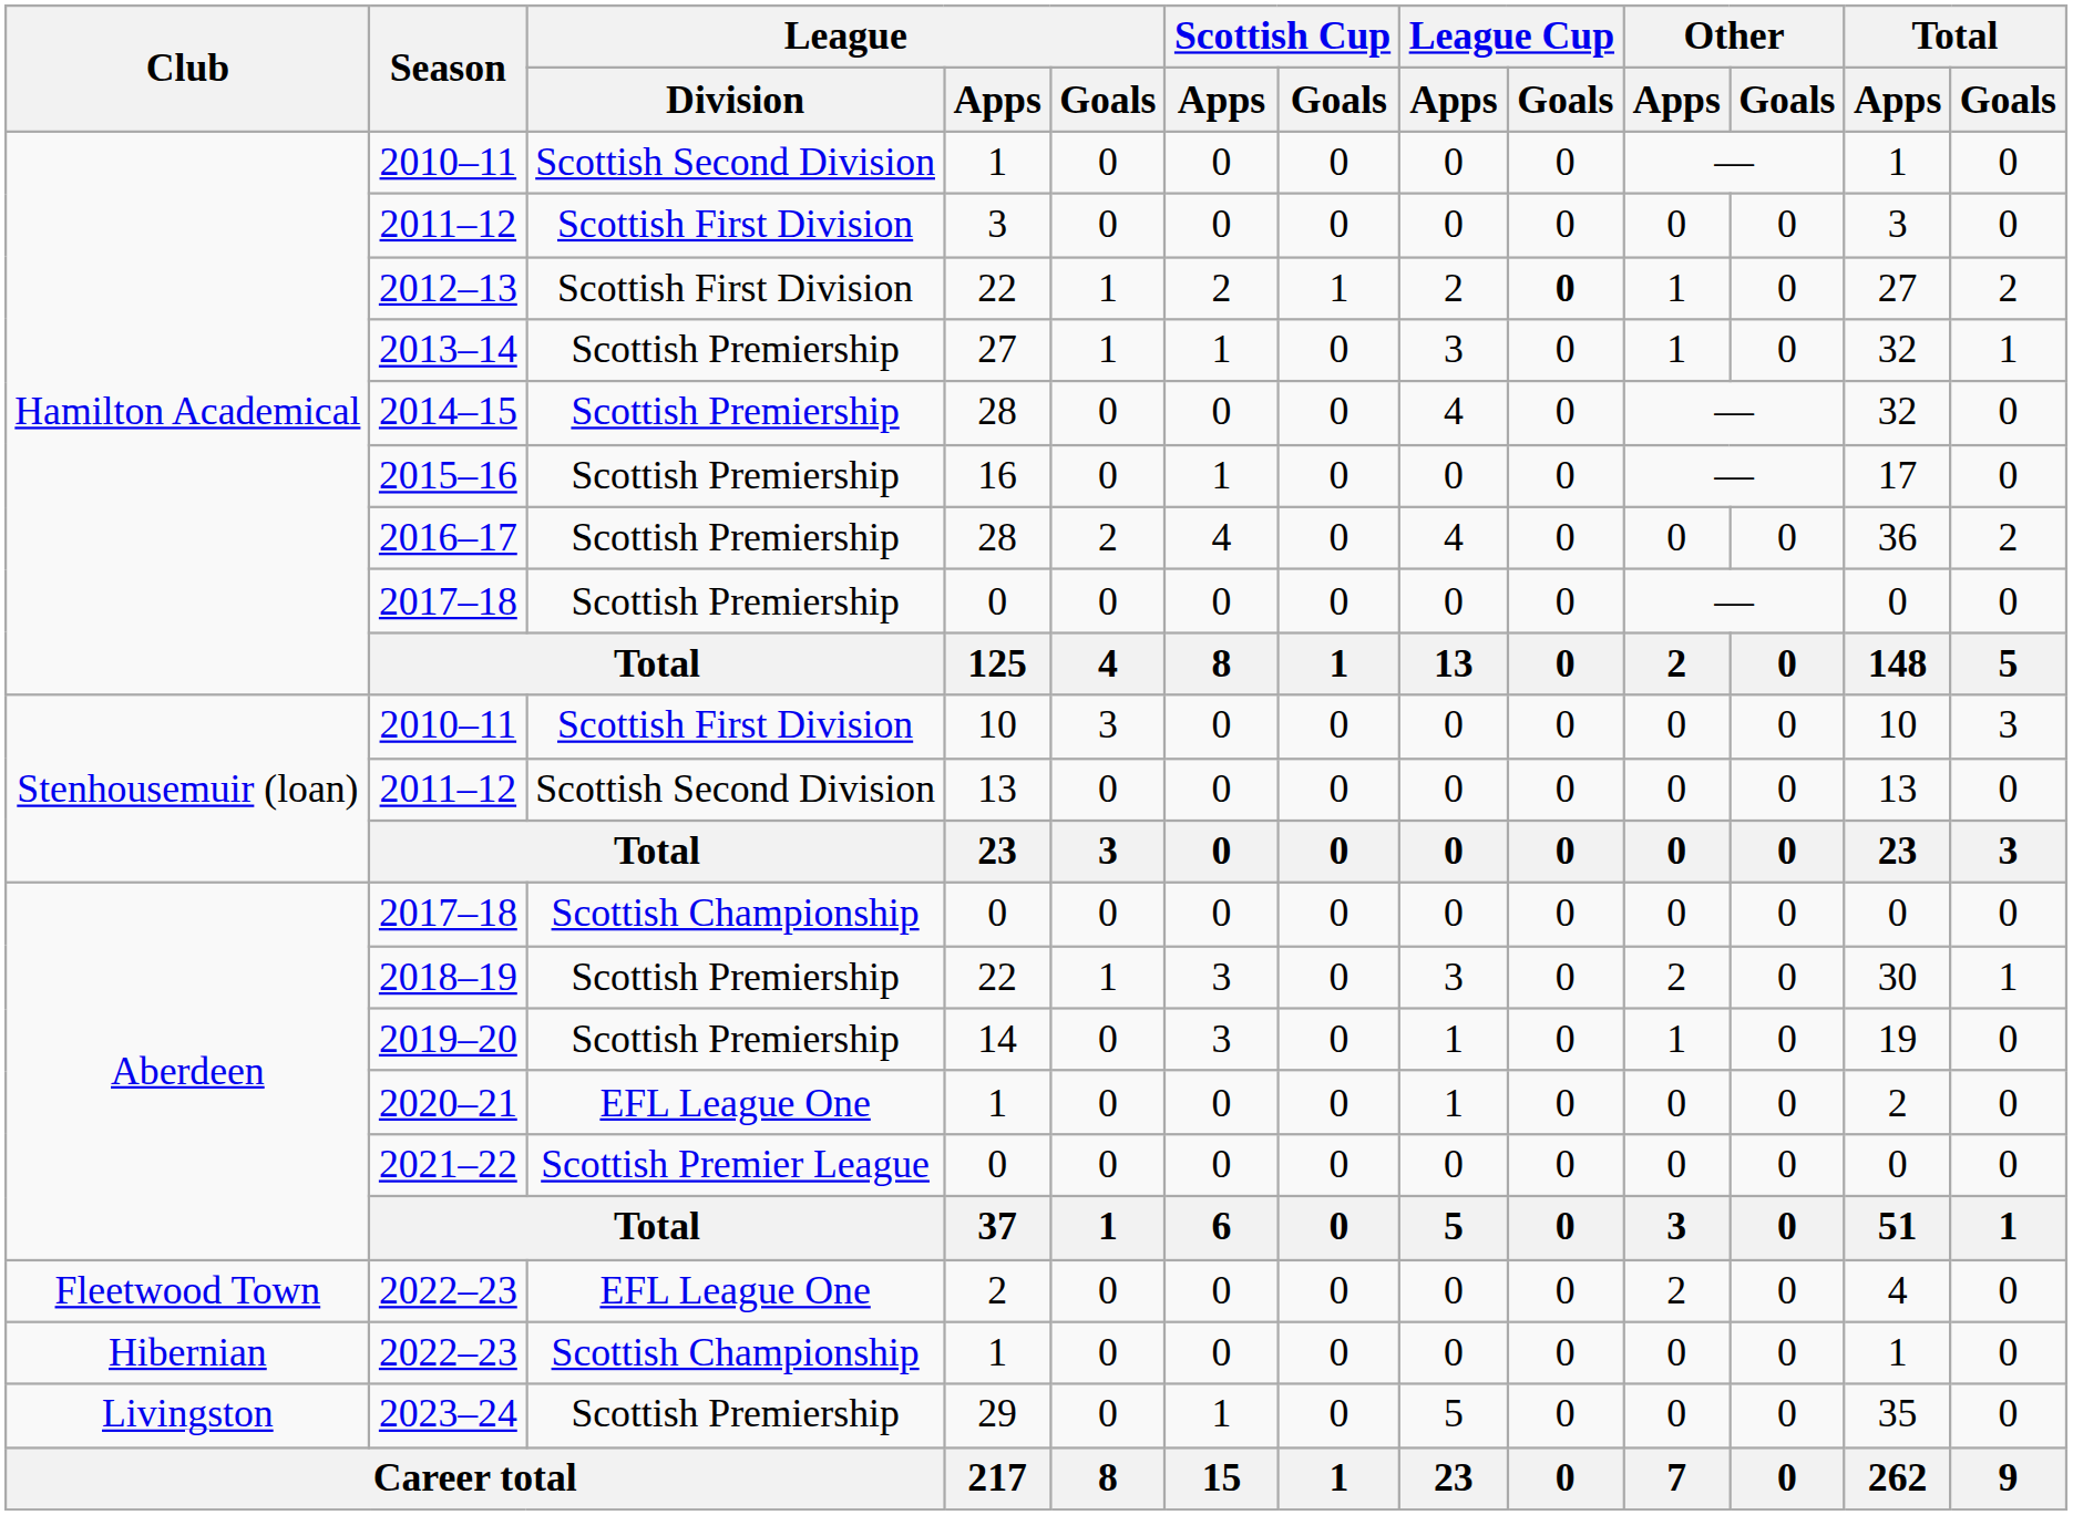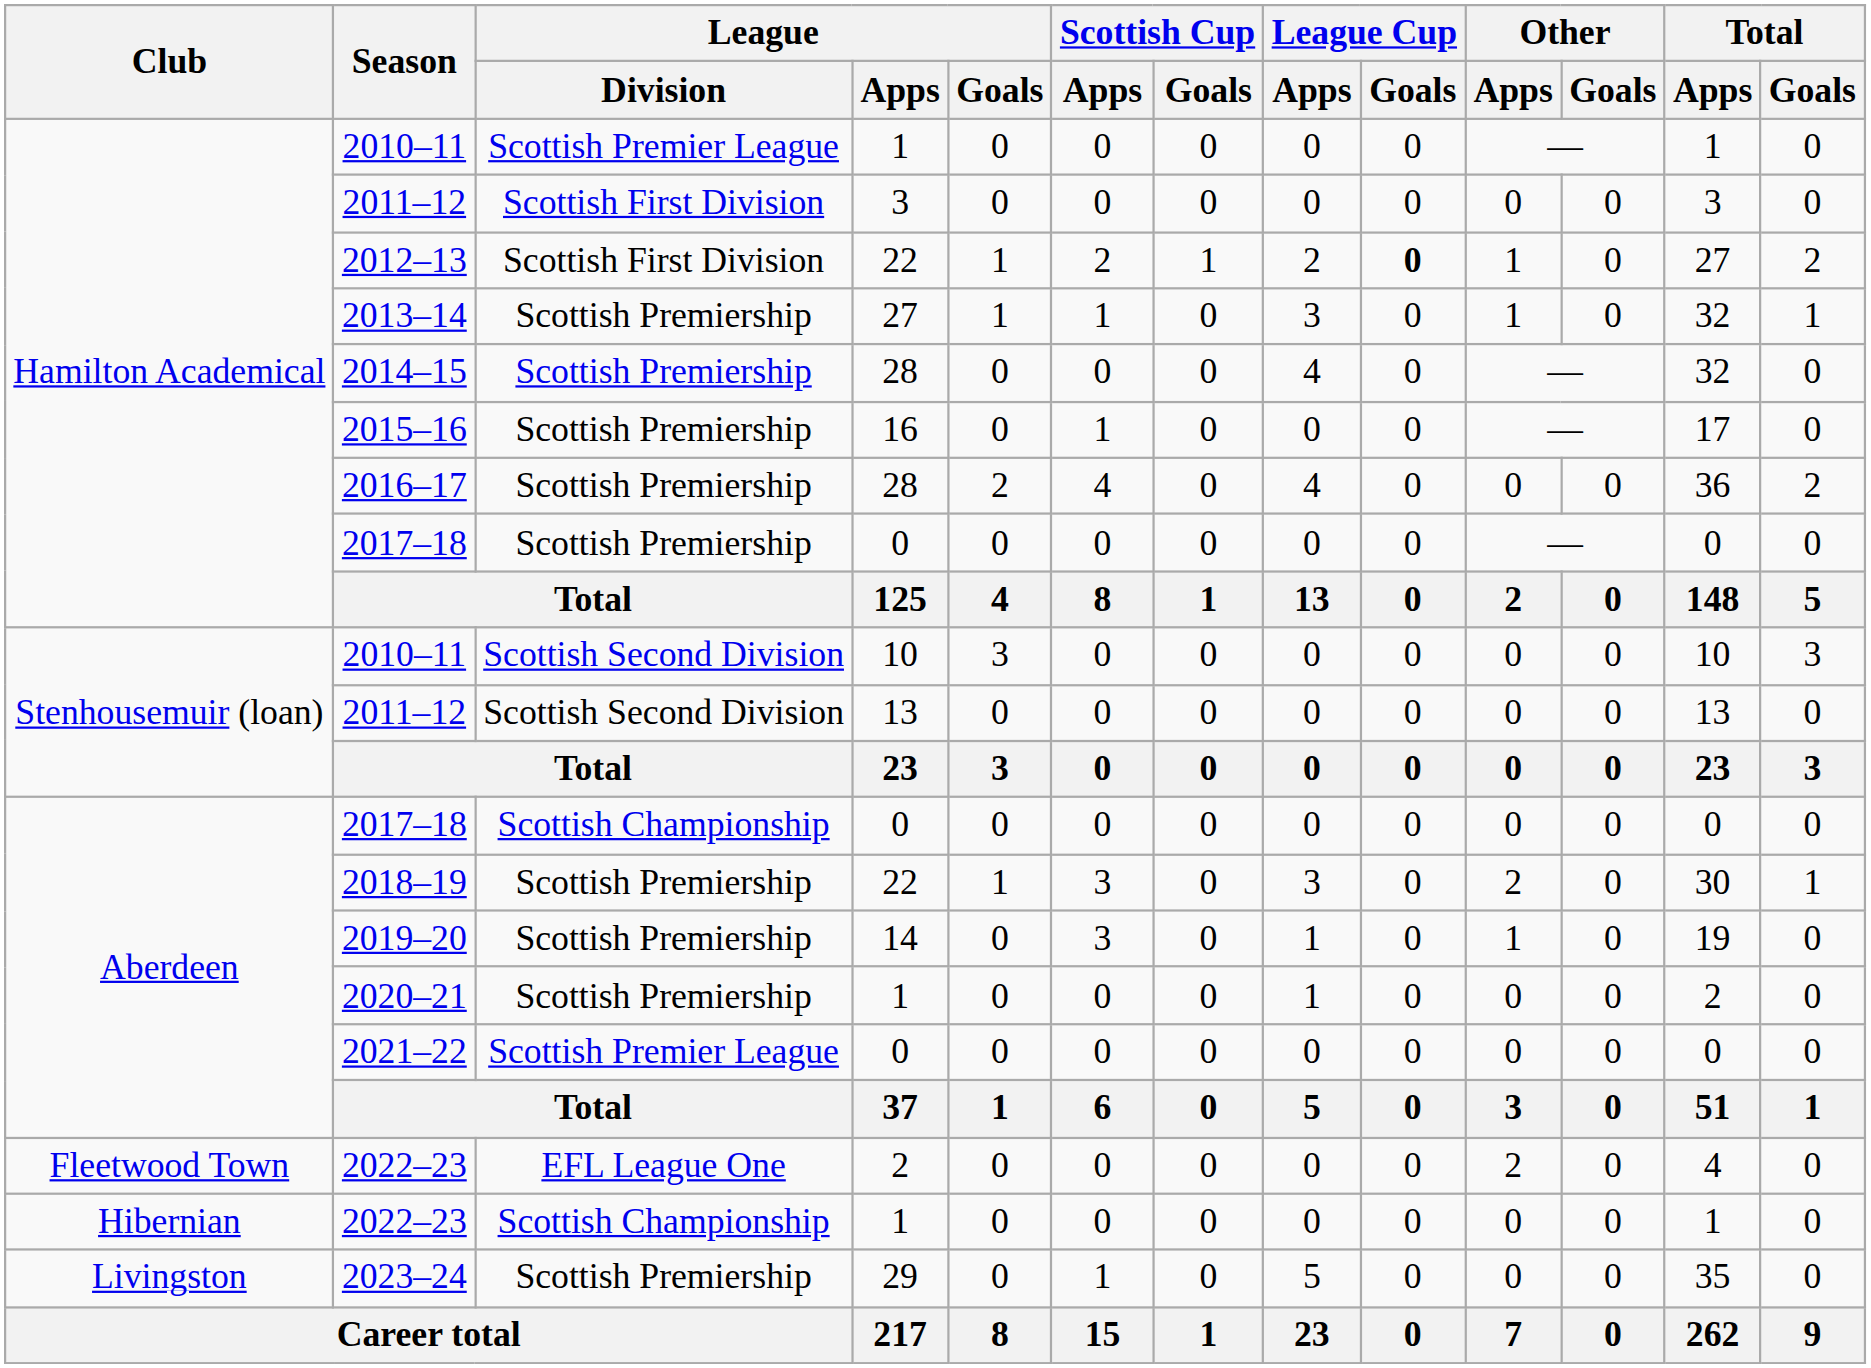Hamilton Academical / 2010–11 | League / Division: Scottish Second Division -> Scottish Premier League
Stenhousemuir (loan) / 2010–11 | League / Division: Scottish First Division -> Scottish Second Division
2020–21 | League / Division: EFL League One -> Scottish Premiership
